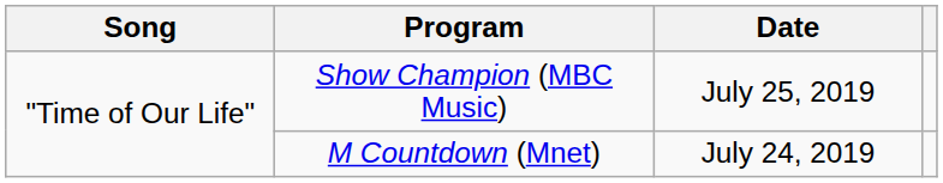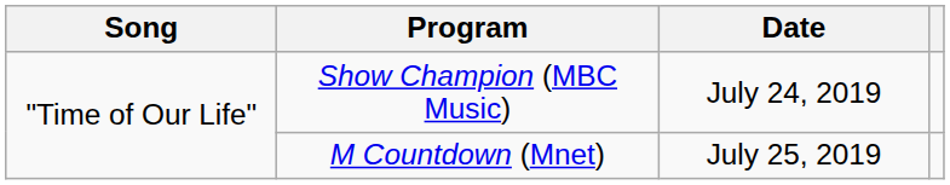Show Champion (MBC Music) | Date: July 25, 2019 -> July 24, 2019
M Countdown (Mnet) | Date: July 24, 2019 -> July 25, 2019
